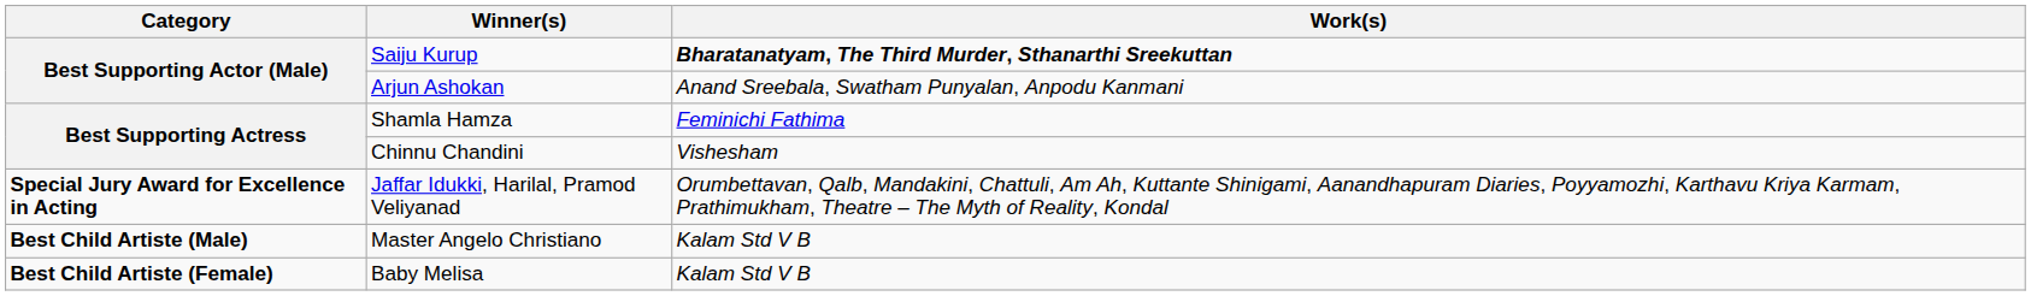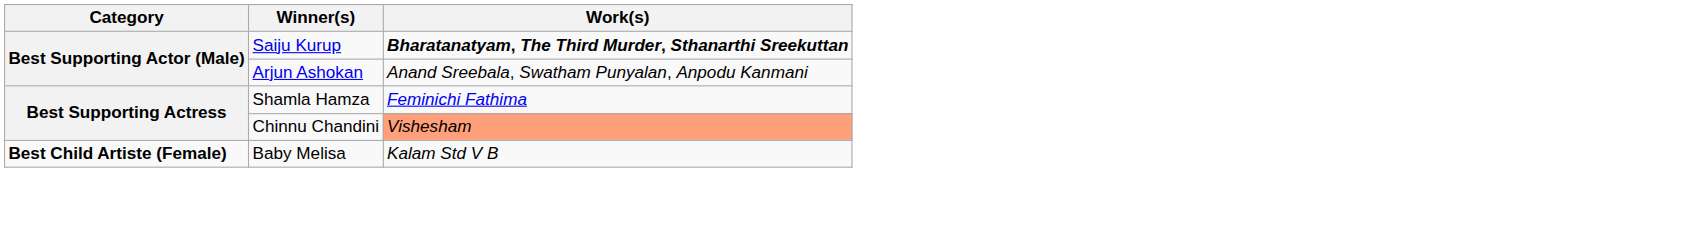Chinnu Chandini | Work(s): no background -> lightsalmon background
- row: Special Jury Award for Excellence in Acting | Jaffar Idukki, Harilal, Pramod Veliyanad | Orumbettavan, Qalb, Mandakini, Chattuli, Am Ah, Kuttante Shinigami, Aanandhapuram Diaries, Poyyamozhi, Karthavu Kriya Karmam, Prathimukham, Theatre – The Myth of Reality, Kondal
- row: Best Child Artiste (Male) | Master Angelo Christiano | Kalam Std V B
